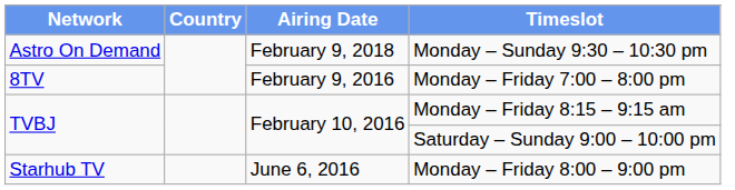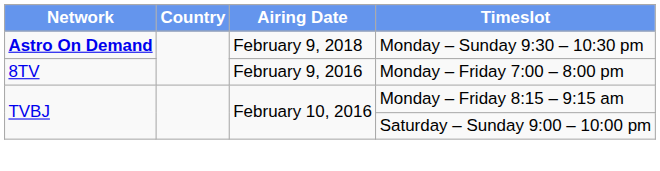Monday – Sunday 9:30 – 10:30 pm | Network: normal -> bold
- row: Starhub TV | June 6, 2016 | Monday – Friday 8:00 – 9:00 pm
